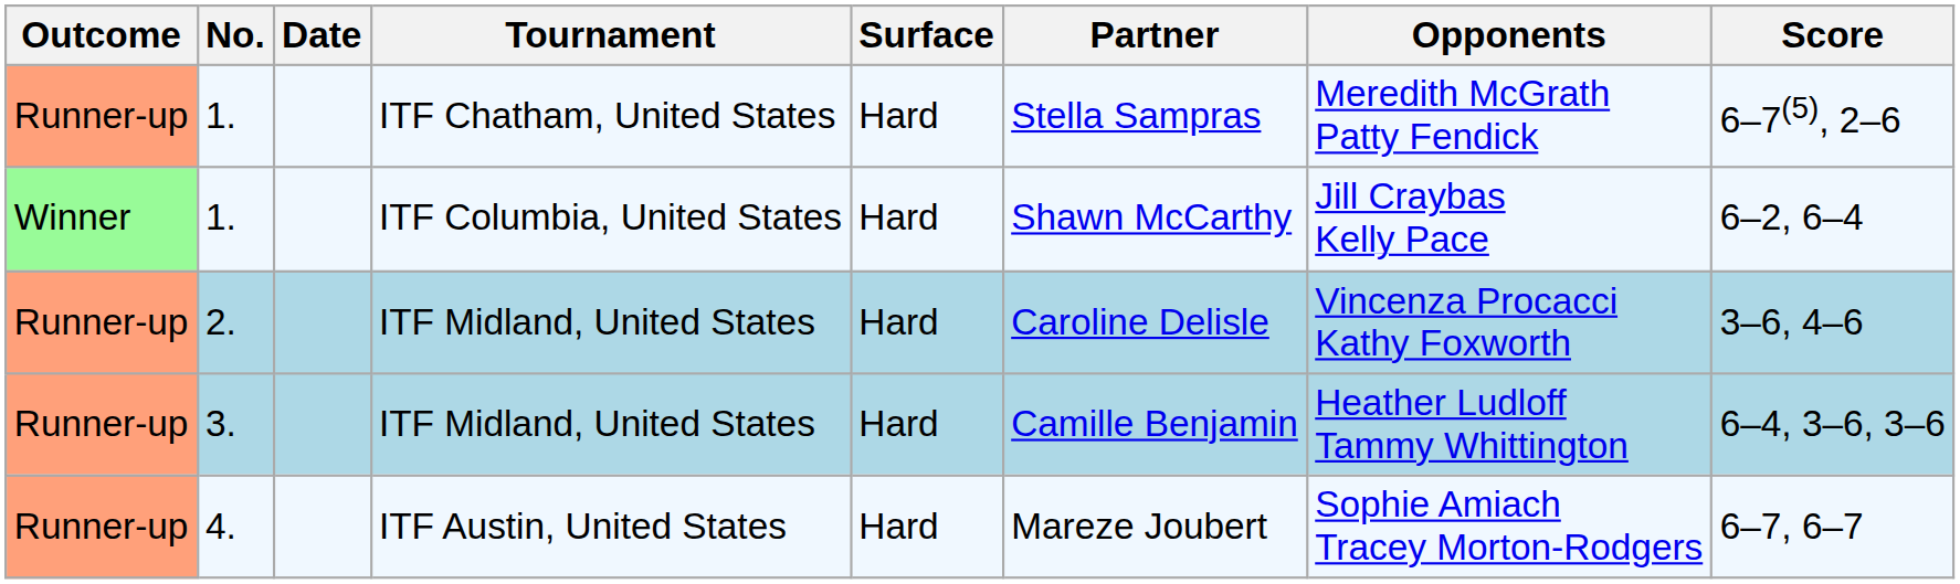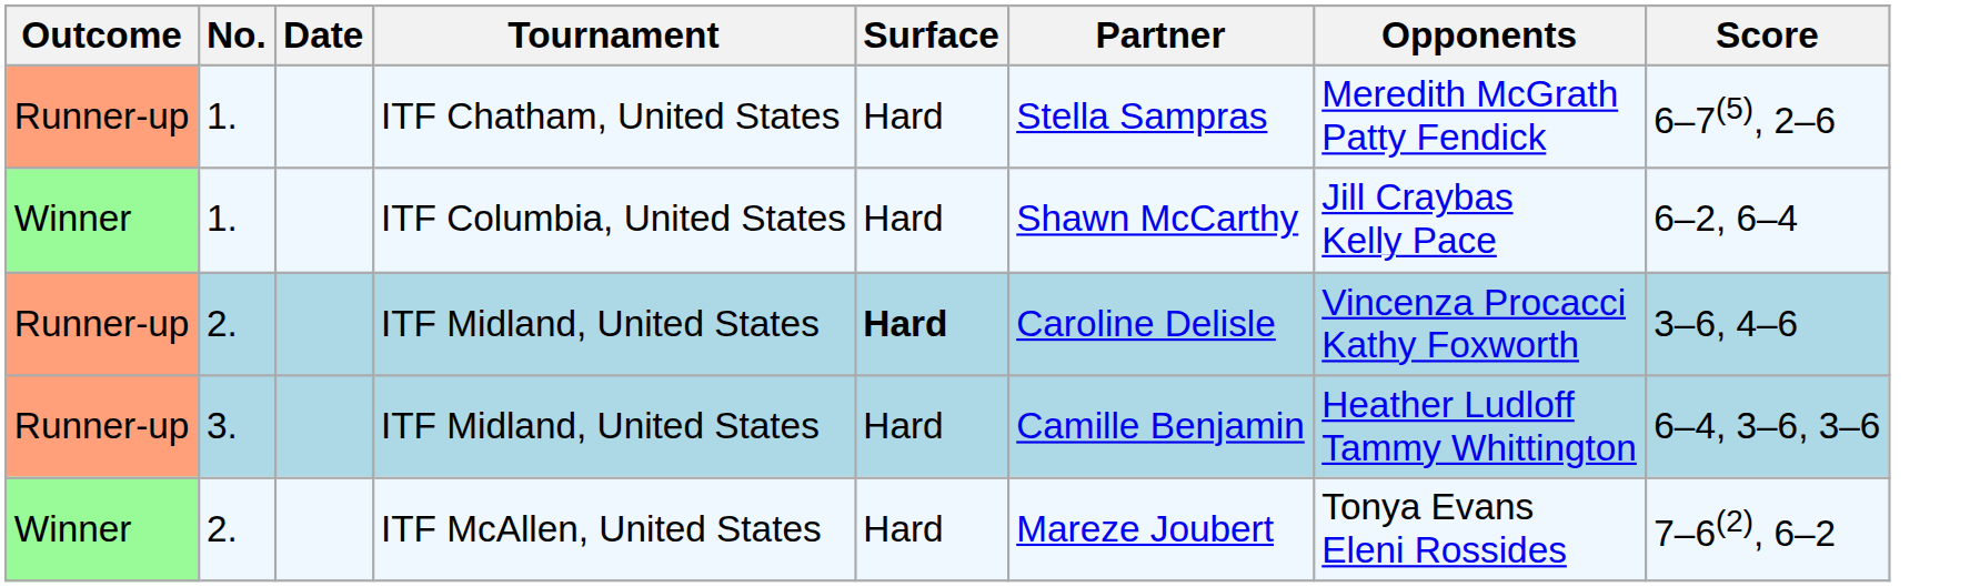2. / ITF Midland, United States | Surface: normal -> bold
+ row: Winner | 2. | ITF McAllen, United States | Hard | Mareze Joubert | Tonya Evans Eleni Rossides | 7–6(2), 6–2
- row: Runner-up | 4. | ITF Austin, United States | Hard | Mareze Joubert | Sophie Amiach Tracey Morton-Rodgers | 6–7, 6–7
